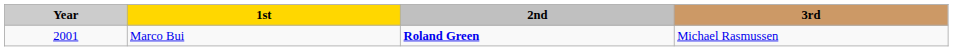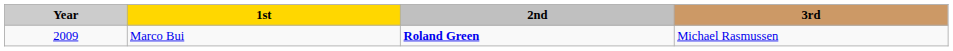Marco Bui | Year: 2001 -> 2009
